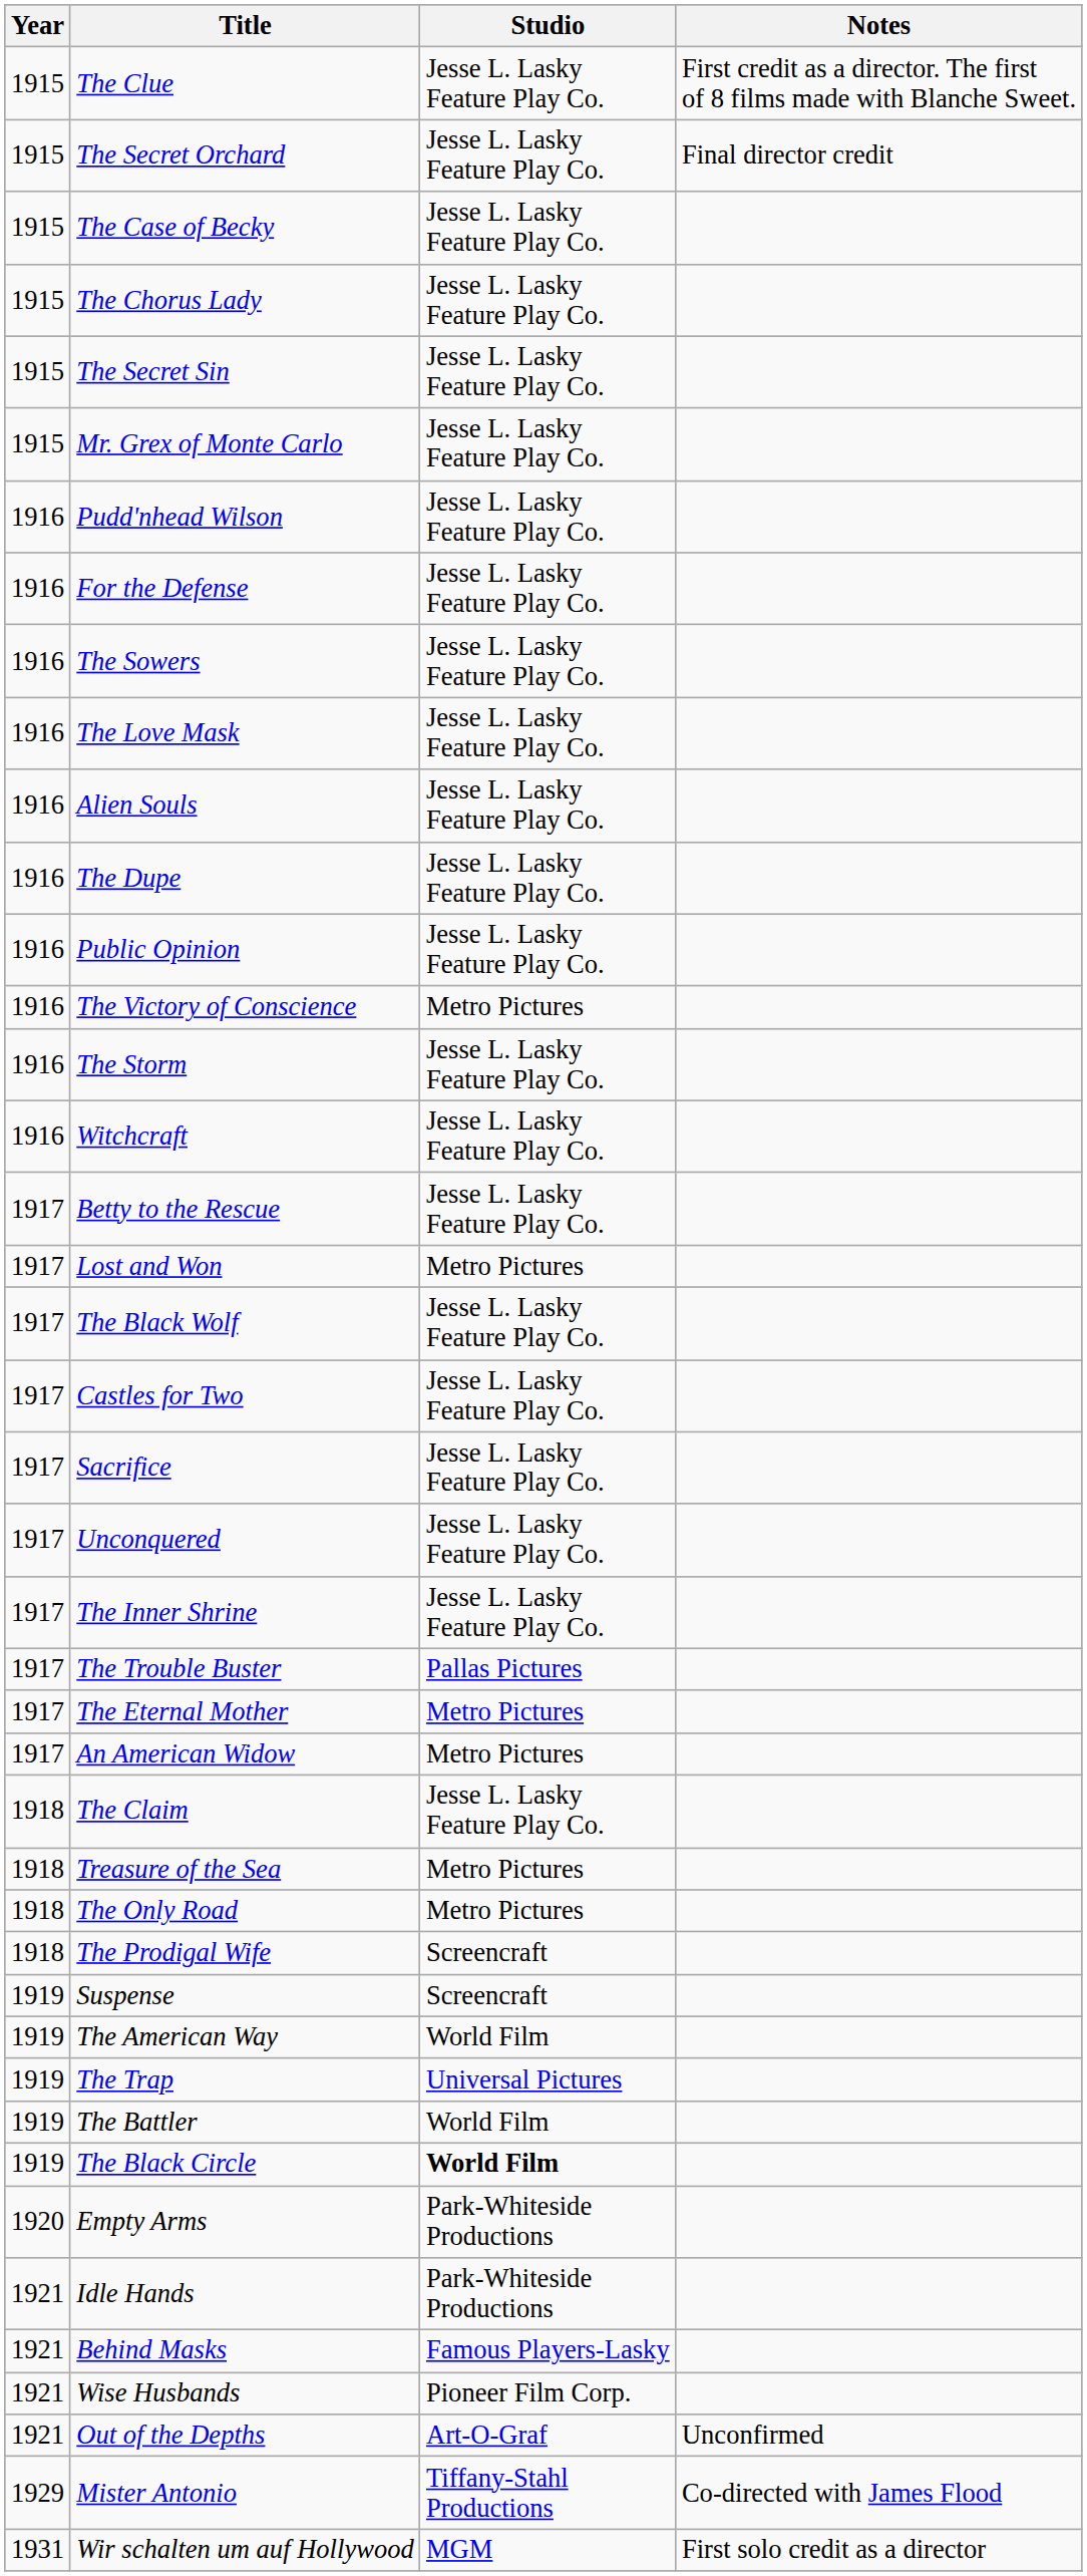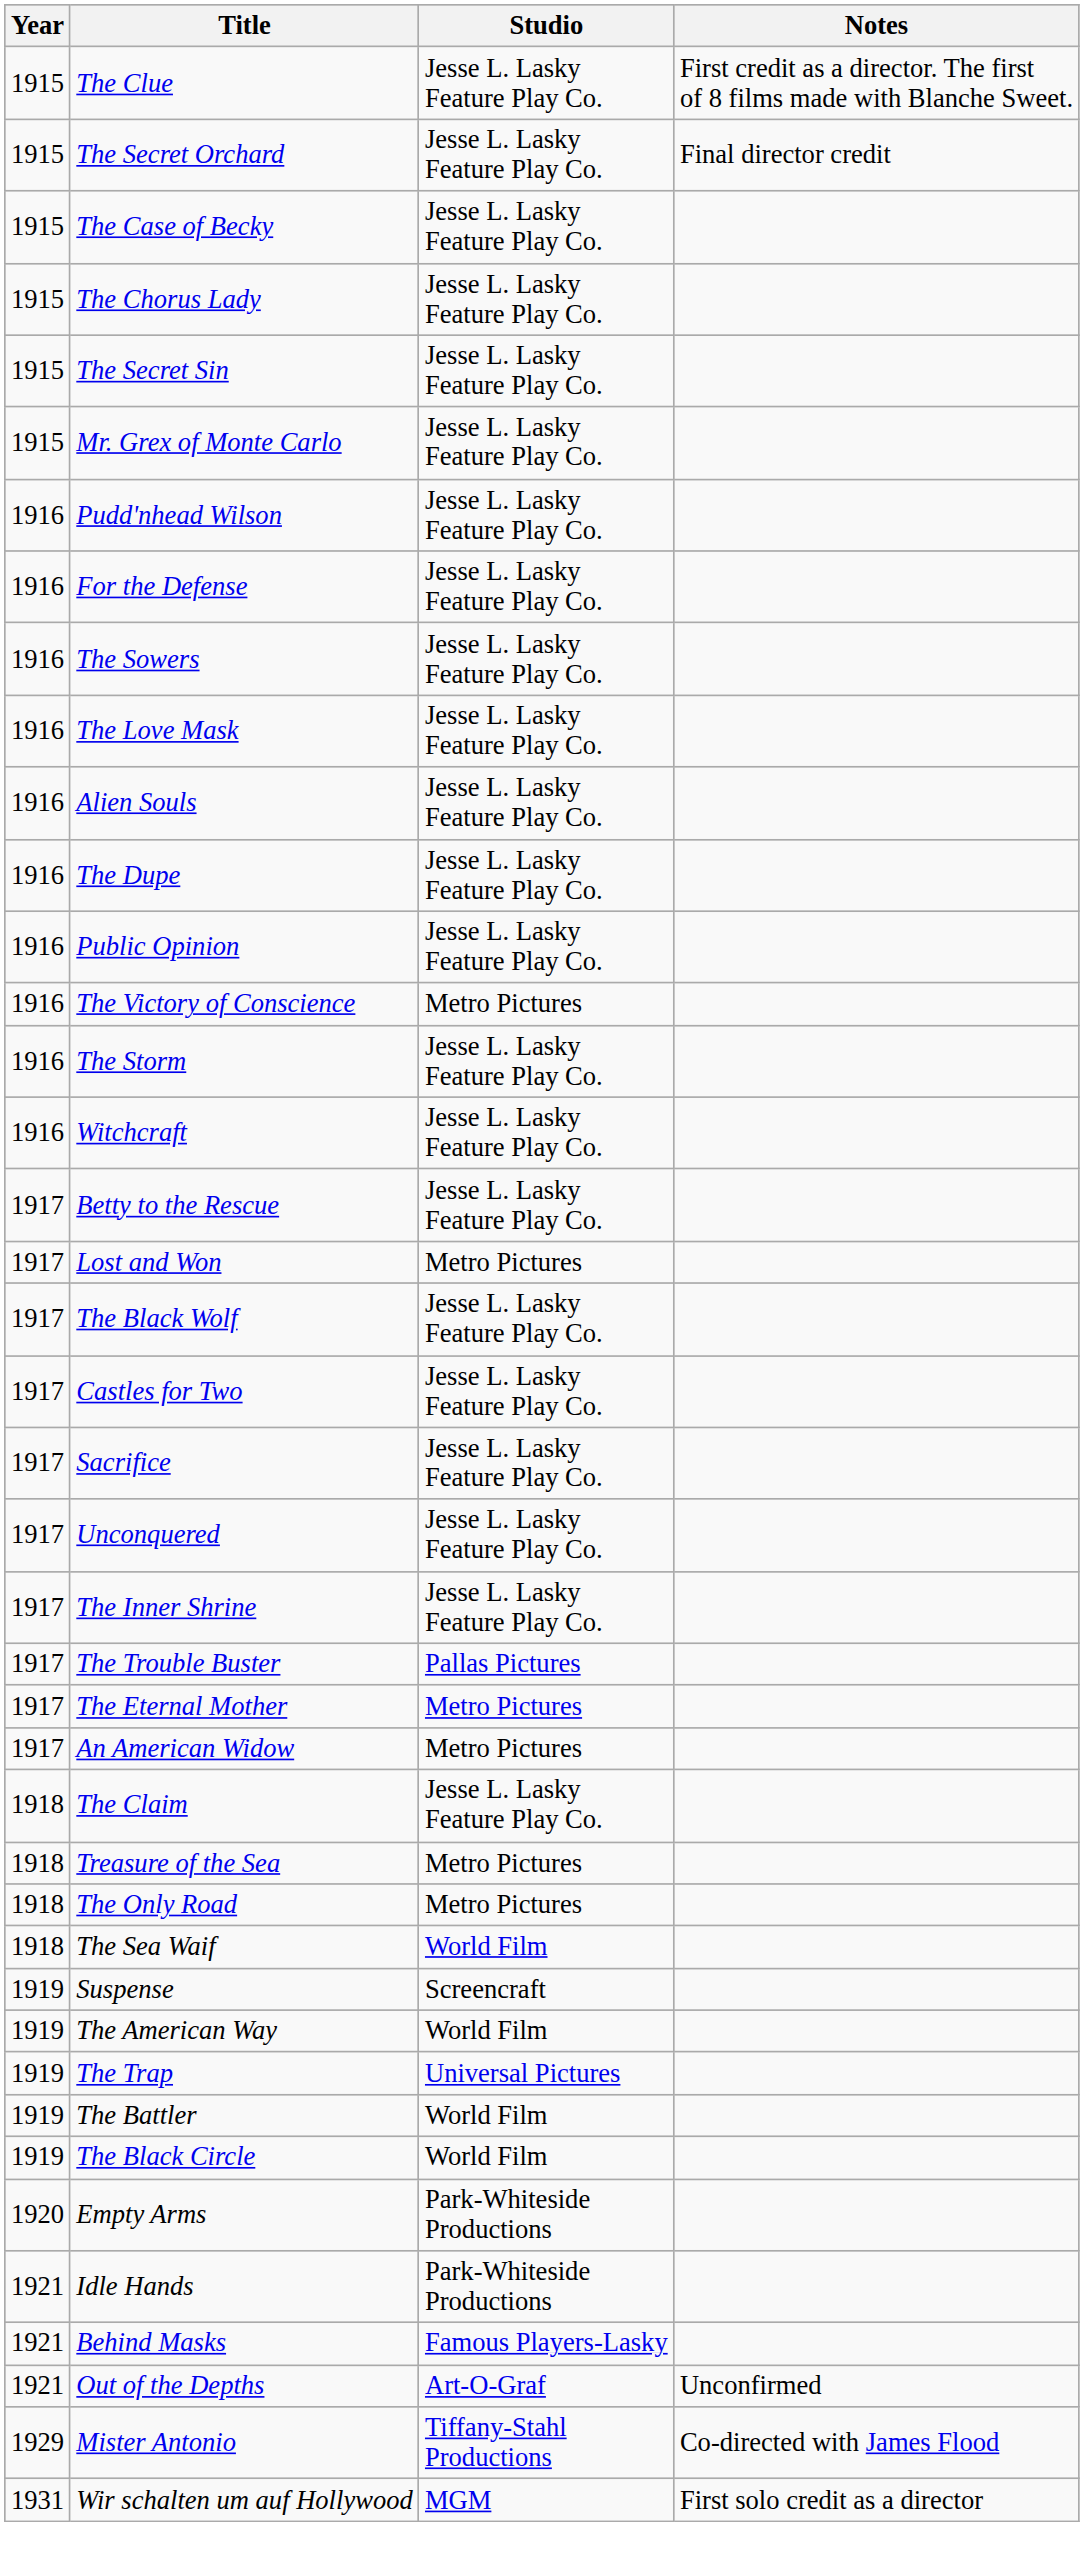+ row: 1918 | The Sea Waif | World Film
- row: 1918 | The Prodigal Wife | Screencraft
The Black Circle | Studio: bold -> normal
- row: 1921 | Wise Husbands | Pioneer Film Corp.
